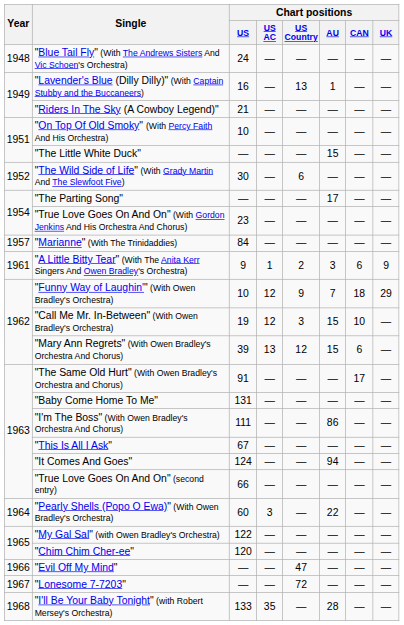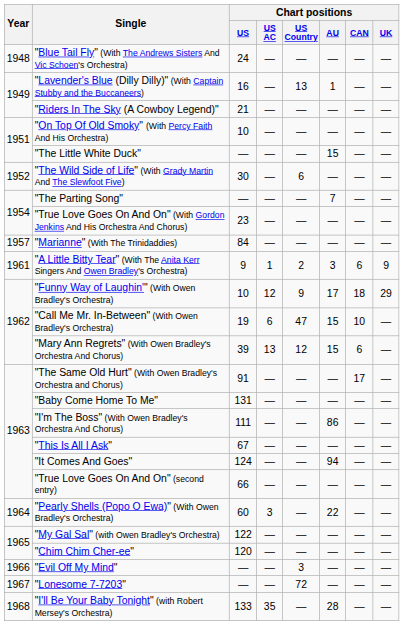"The Parting Song" | Chart positions / AU: 17 -> 7
"Funny Way of Laughin'" (With Owen Bradley's Orchestra) | Chart positions / AU: 7 -> 17
"Call Me Mr. In-Between" (With Owen Bradley's Orchestra) | Chart positions / US AC: 12 -> 6
"Call Me Mr. In-Between" (With Owen Bradley's Orchestra) | Chart positions / US Country: 3 -> 47
"Evil Off My Mind" | Chart positions / US Country: 47 -> 3
